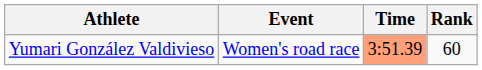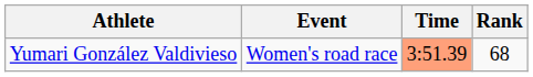Yumari González Valdivieso | Rank: 60 -> 68
